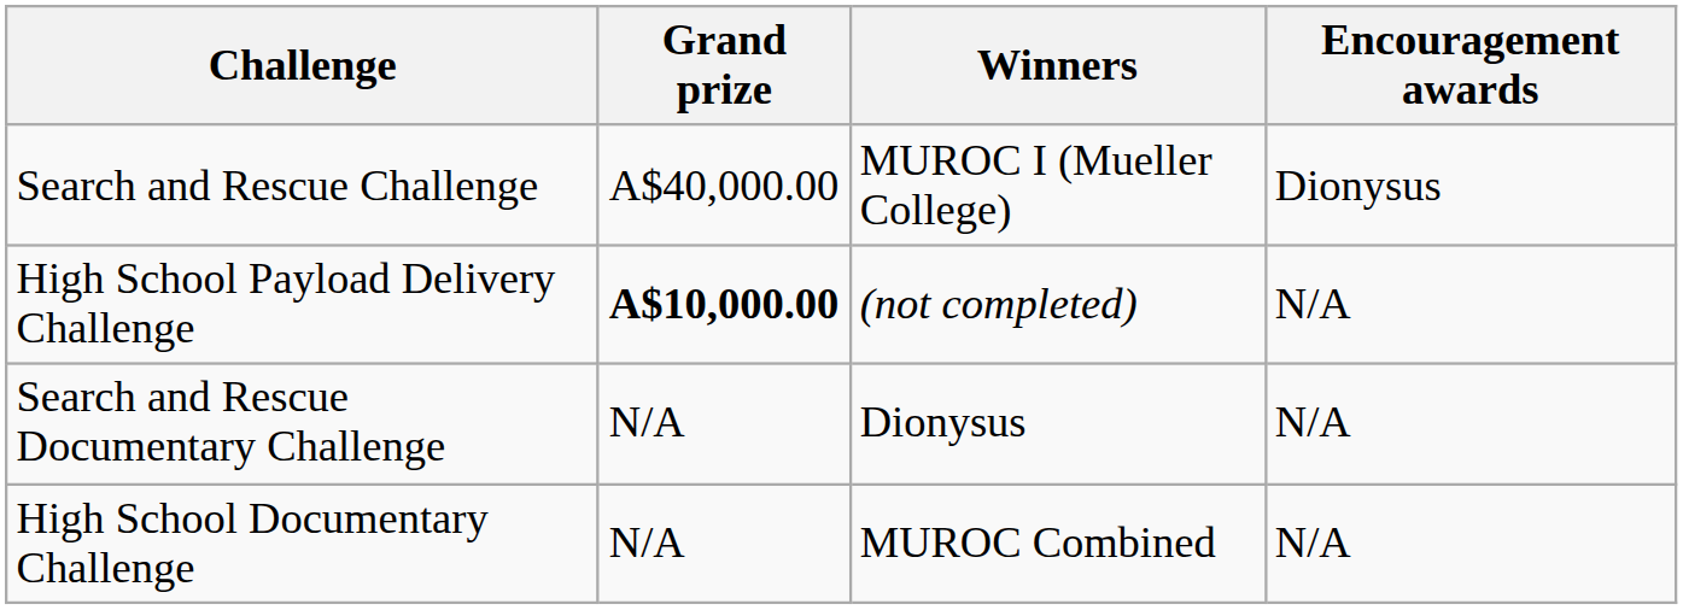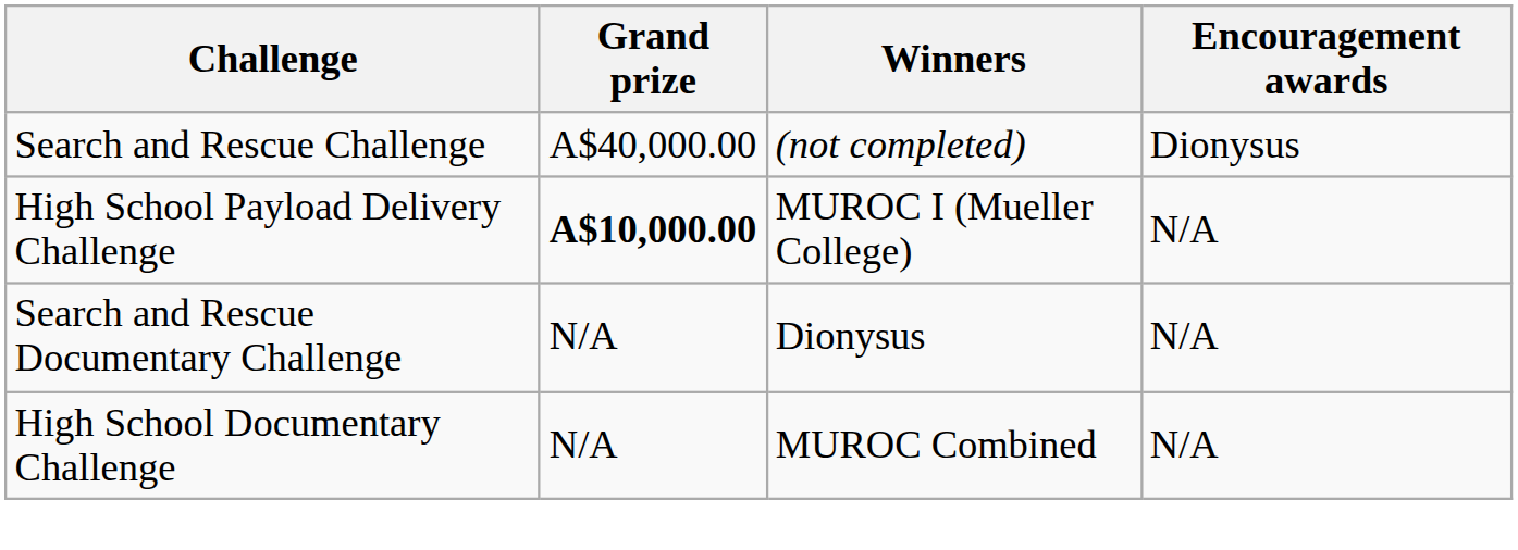Search and Rescue Challenge | Winners: MUROC I (Mueller College) -> (not completed)
High School Payload Delivery Challenge | Winners: (not completed) -> MUROC I (Mueller College)
